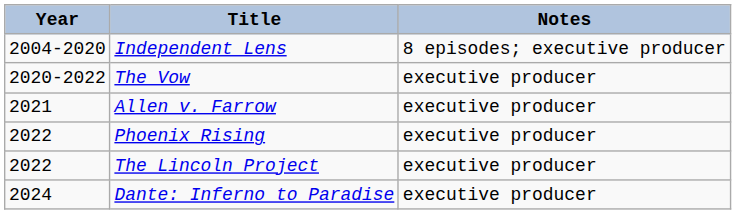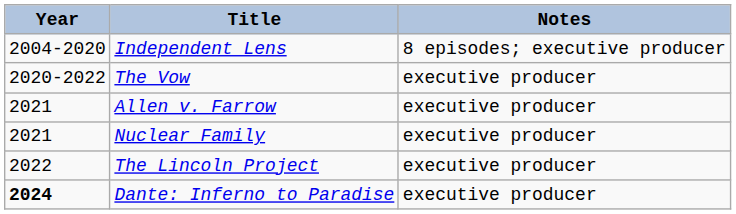+ row: 2021 | Nuclear Family | executive producer
- row: 2022 | Phoenix Rising | executive producer
Dante: Inferno to Paradise | Year: normal -> bold
